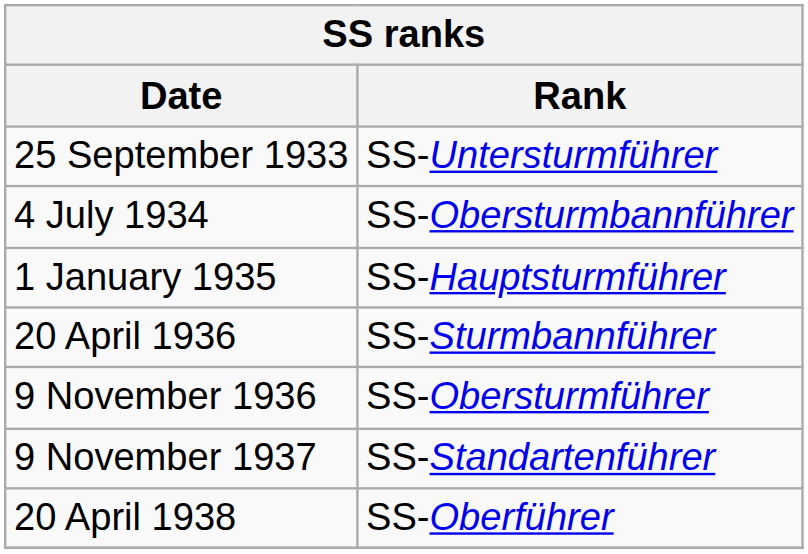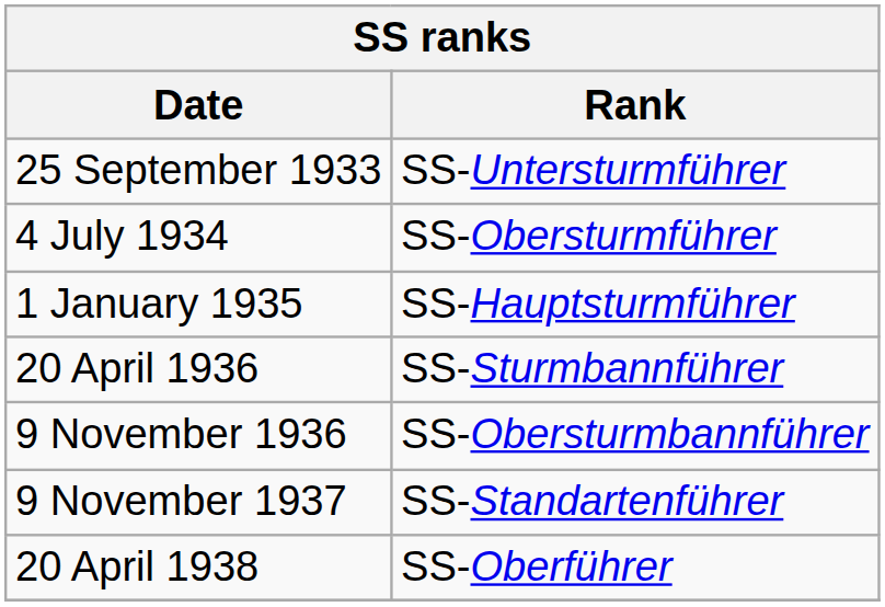4 July 1934 | Rank: SS-Obersturmbannführer -> SS-Obersturmführer
9 November 1936 | Rank: SS-Obersturmführer -> SS-Obersturmbannführer
